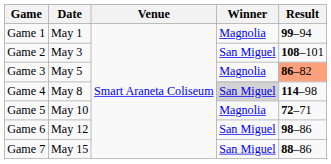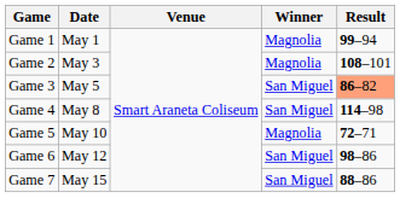Game 2 | Winner: San Miguel -> Magnolia
Game 3 | Winner: Magnolia -> San Miguel
Game 4 | Winner: lightgrey background -> no background
